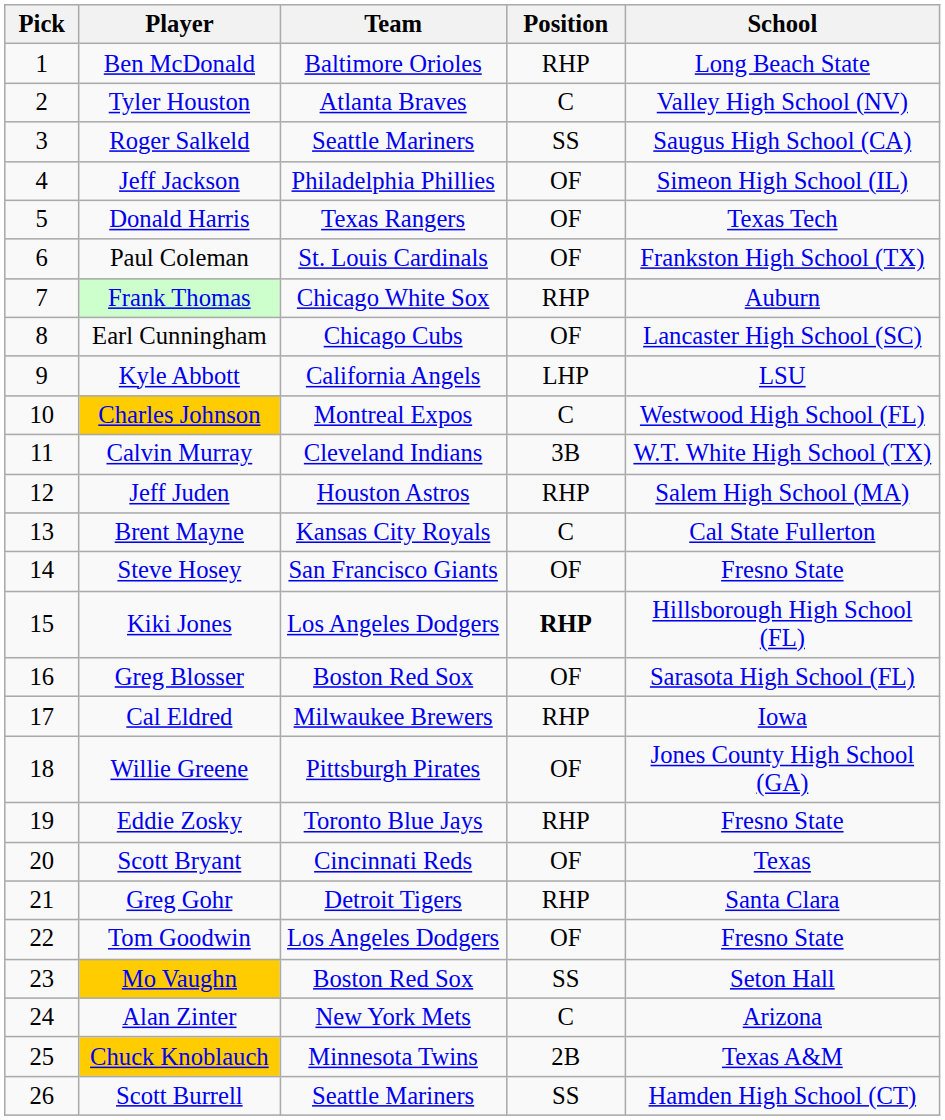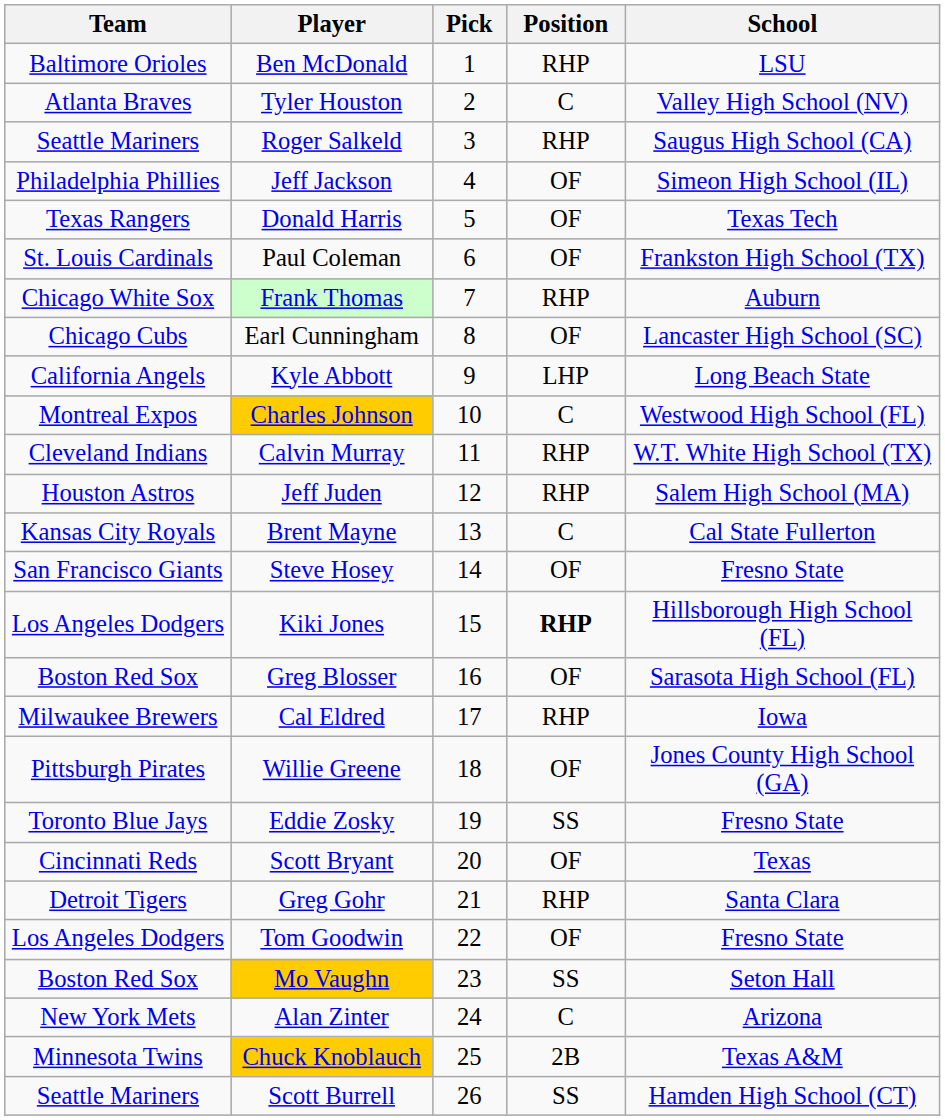columns swapped: Pick <-> Team
Ben McDonald | School: Long Beach State -> LSU
Roger Salkeld | Position: SS -> RHP
Kyle Abbott | School: LSU -> Long Beach State
Calvin Murray | Position: 3B -> RHP
Eddie Zosky | Position: RHP -> SS
